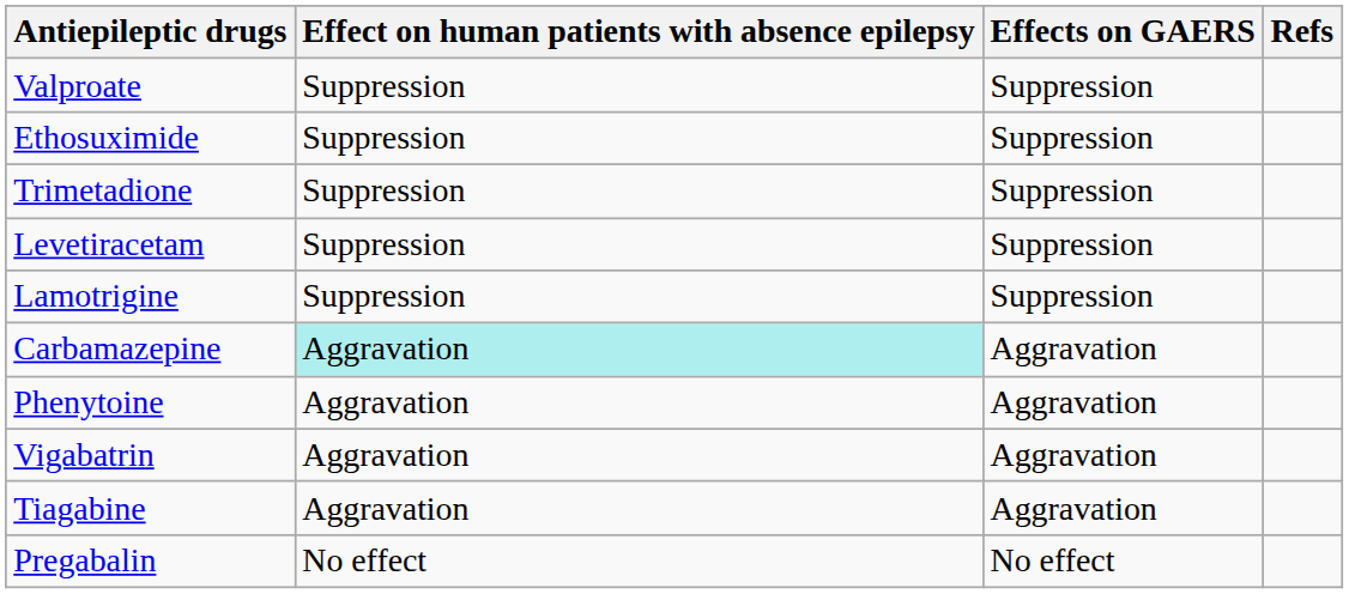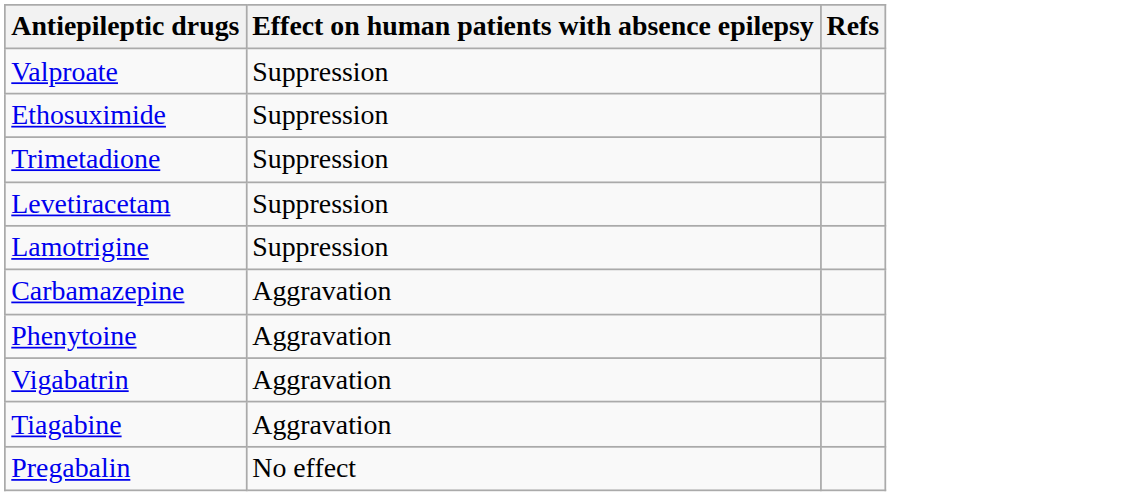- column: Effects on GAERS | Suppression | Suppression | Suppression | Suppression | Suppression | Aggravation | Aggravation | Aggravation | Aggravation | No effect
Carbamazepine | Effect on human patients with absence epilepsy: paleturquoise background -> no background
